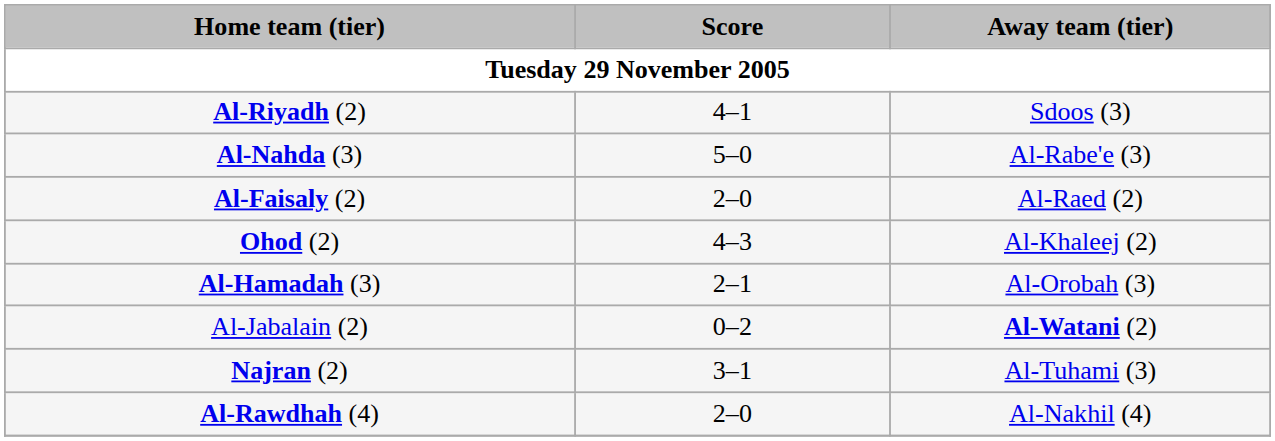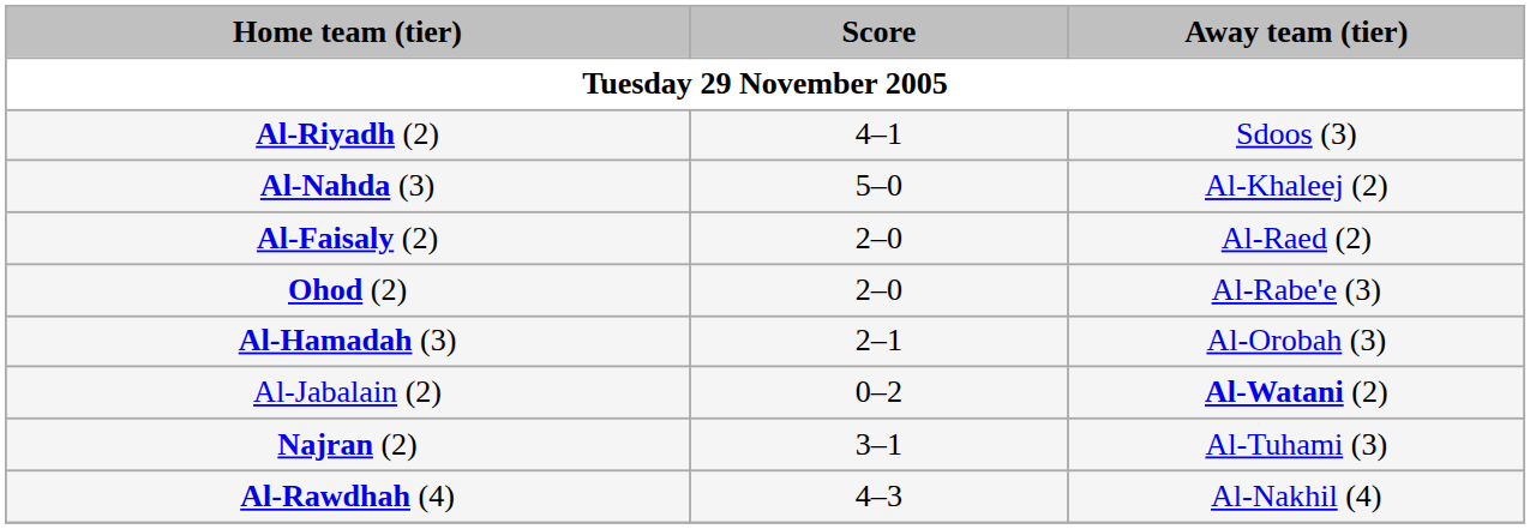Al-Nahda (3) | Away team (tier): Al-Rabe'e (3) -> Al-Khaleej (2)
Ohod (2) | Score: 4–3 -> 2–0
Ohod (2) | Away team (tier): Al-Khaleej (2) -> Al-Rabe'e (3)
Al-Rawdhah (4) | Score: 2–0 -> 4–3
